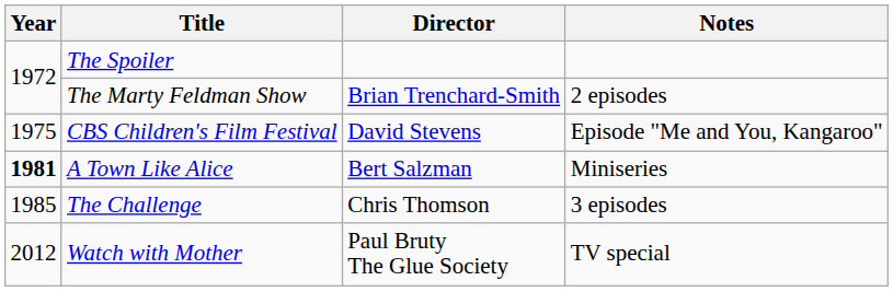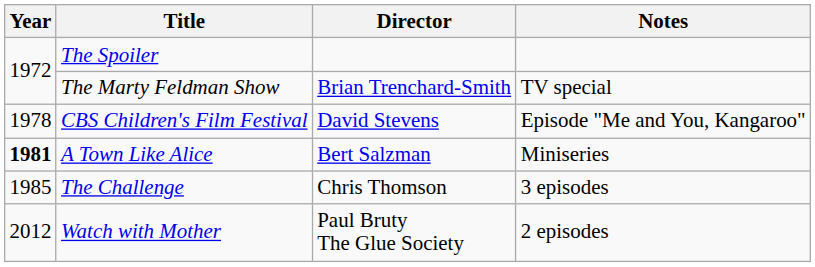The Marty Feldman Show | Notes: 2 episodes -> TV special
CBS Children's Film Festival | Year: 1975 -> 1978
Watch with Mother | Notes: TV special -> 2 episodes
